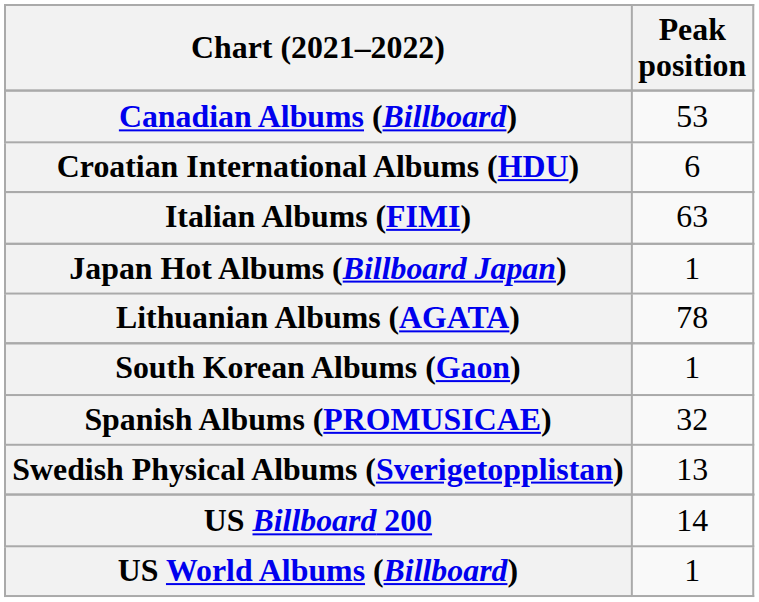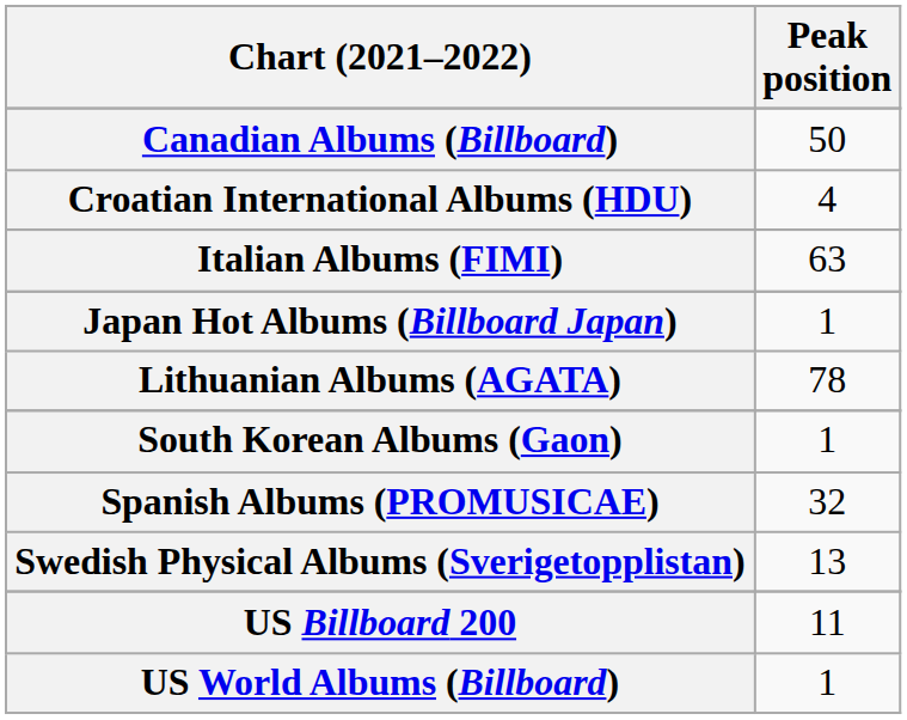Canadian Albums (Billboard) | Peak position: 53 -> 50
Croatian International Albums (HDU) | Peak position: 6 -> 4
US Billboard 200 | Peak position: 14 -> 11
